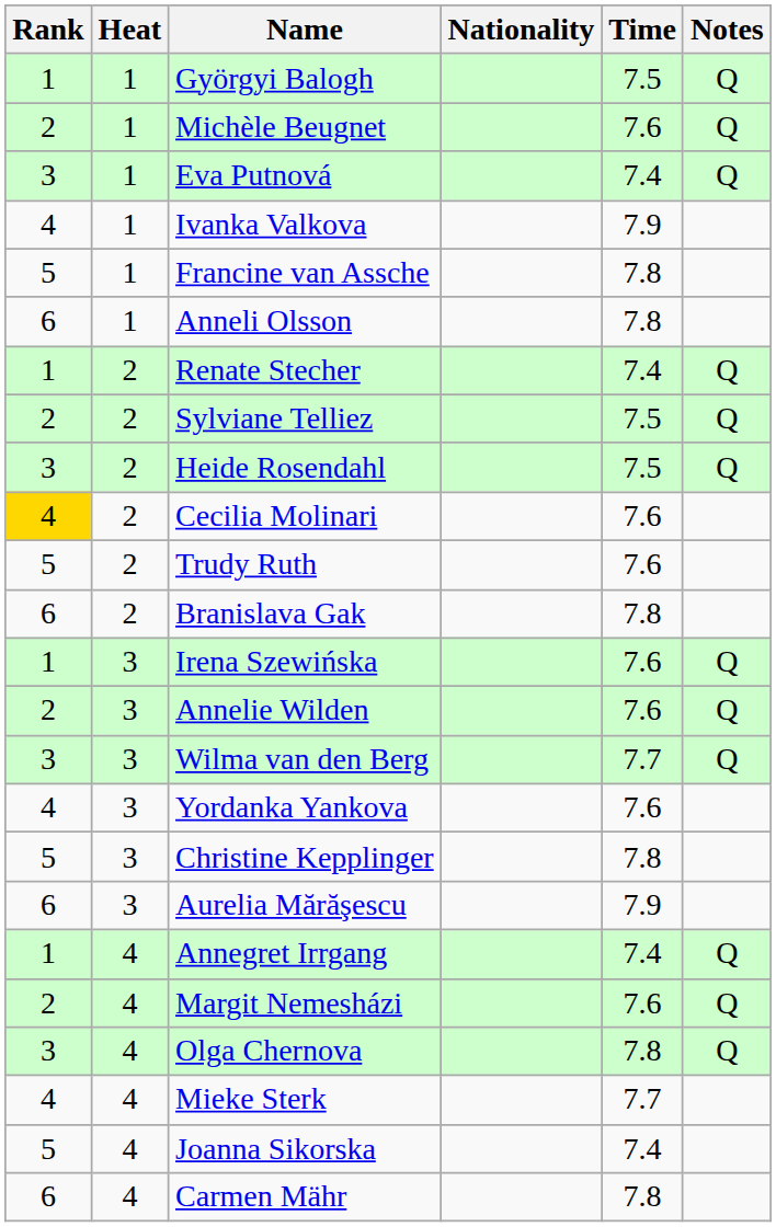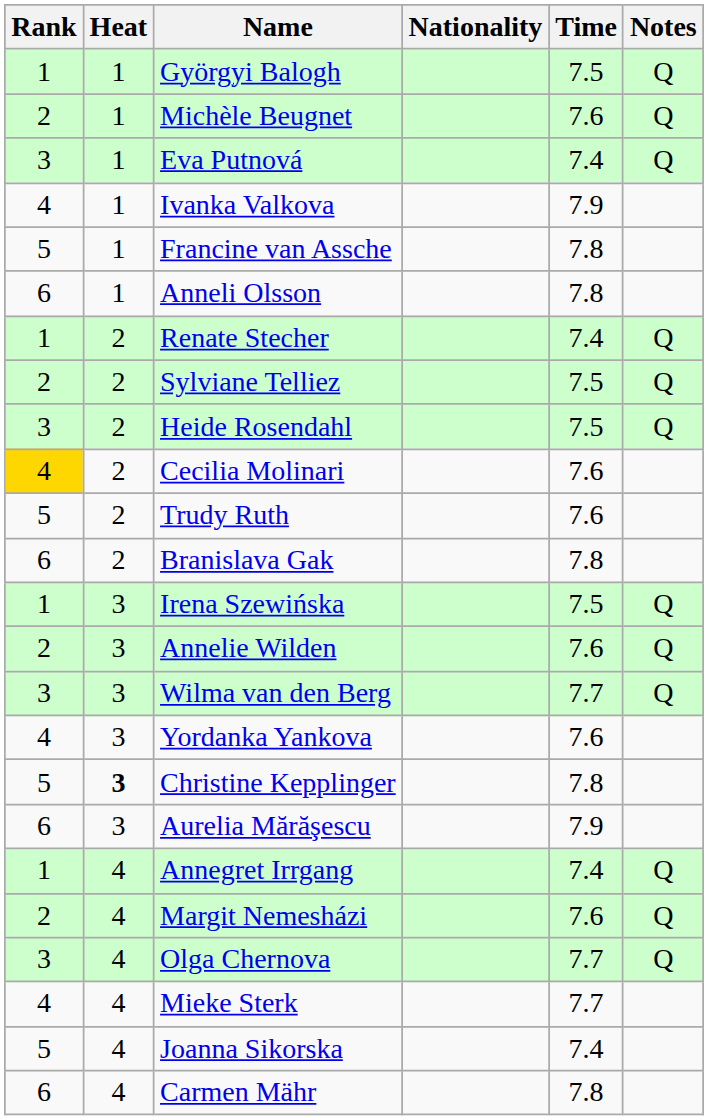Irena Szewińska | Time: 7.6 -> 7.5
Christine Kepplinger | Heat: normal -> bold
Olga Chernova | Time: 7.8 -> 7.7
